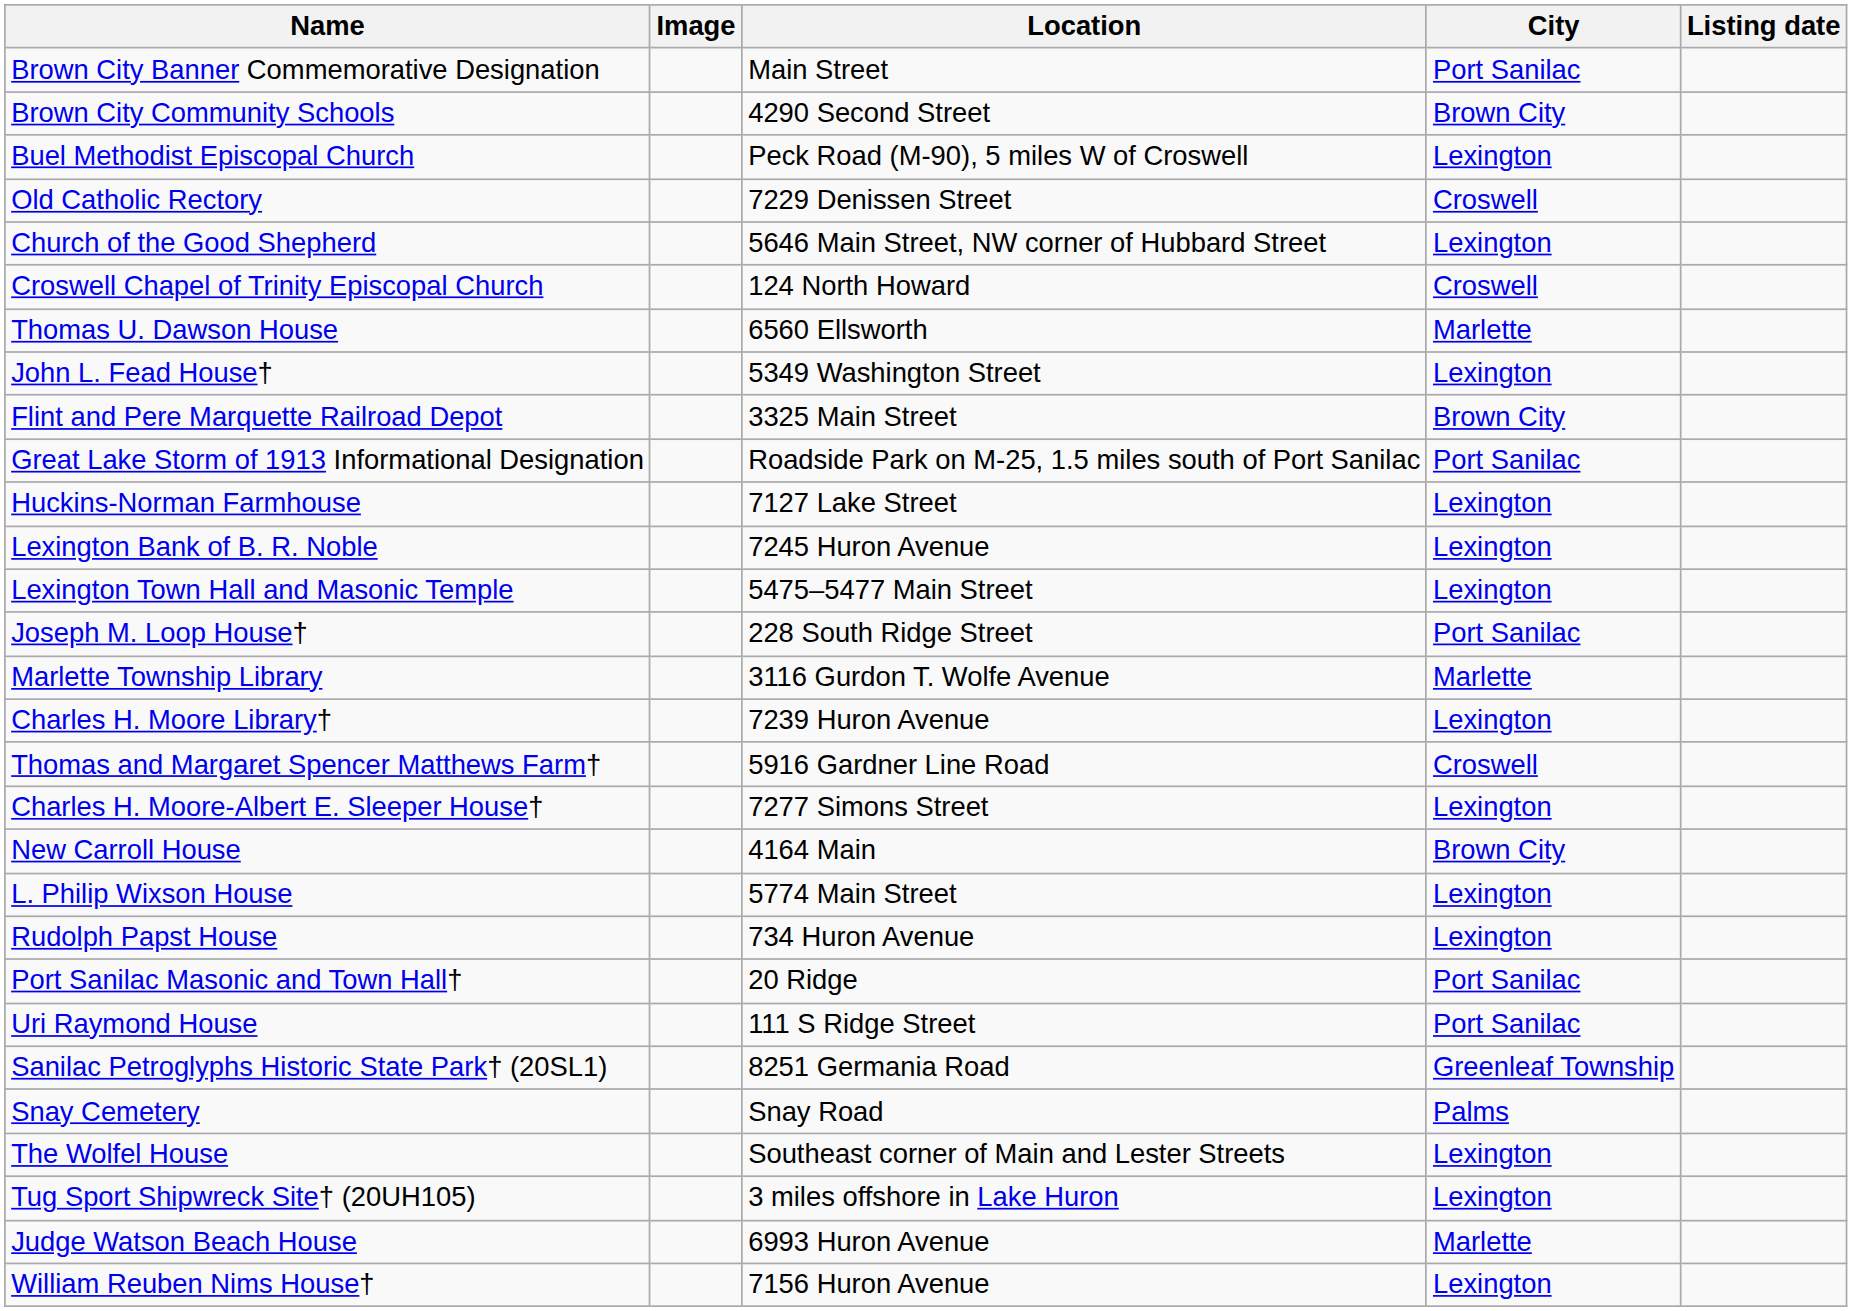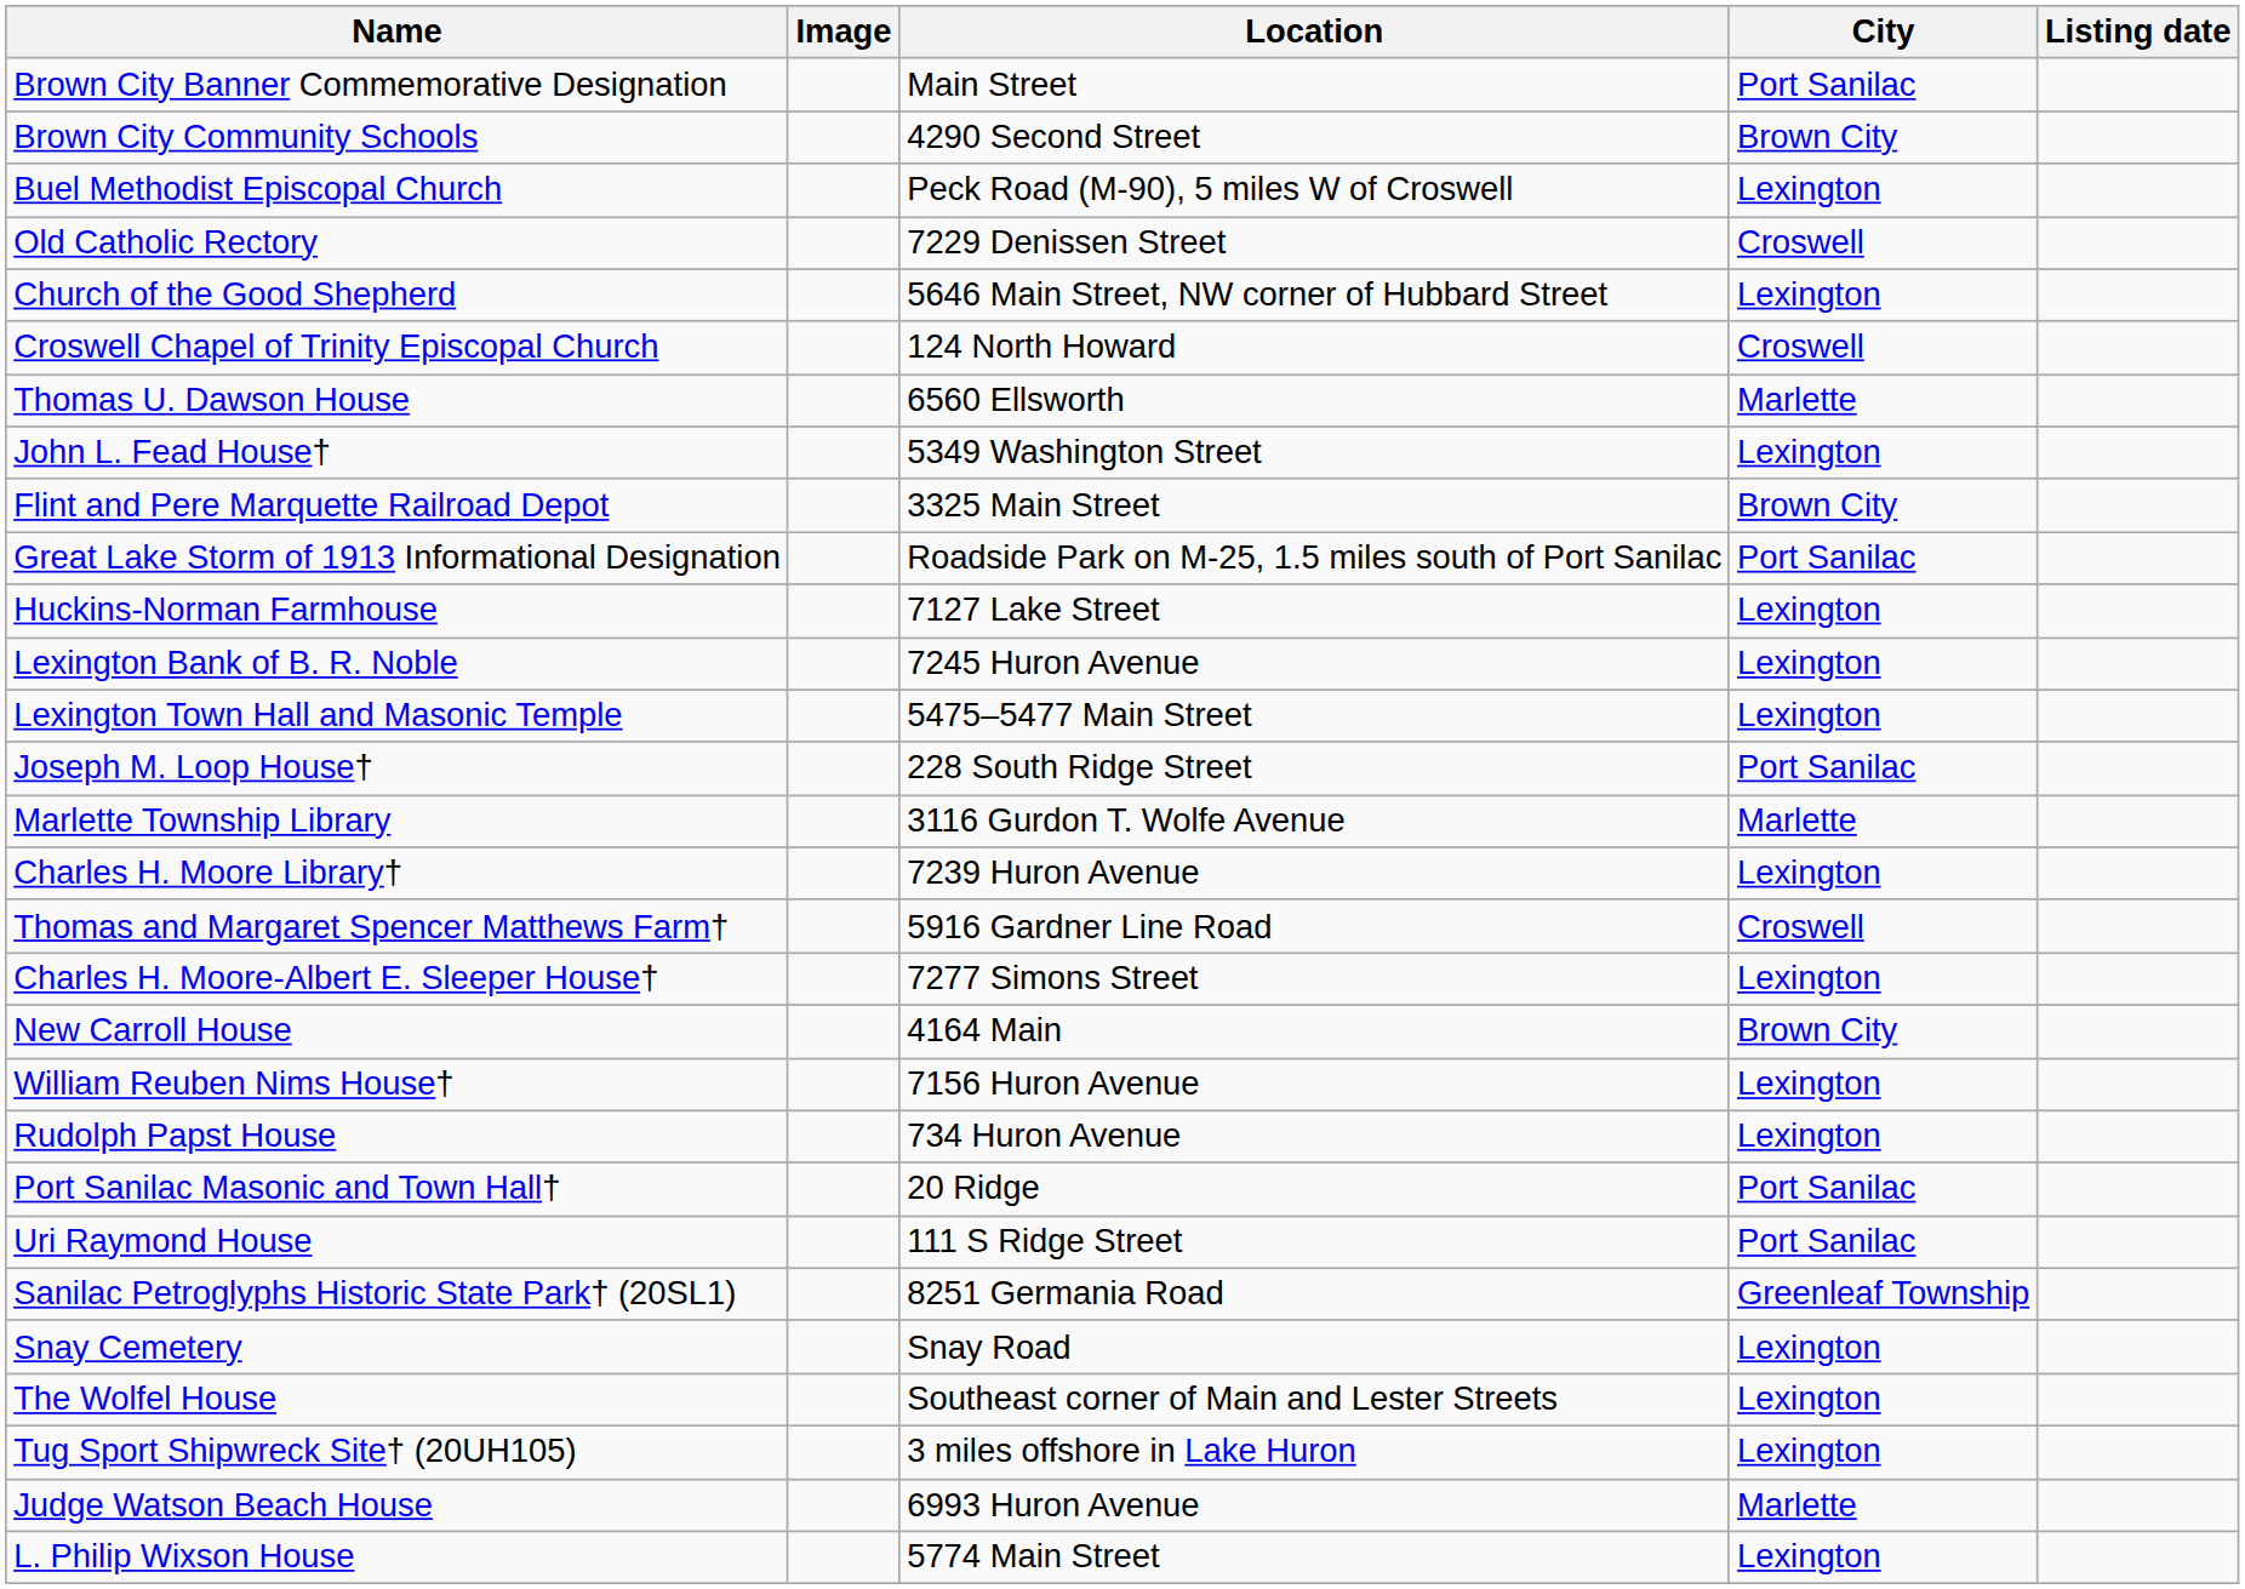rows swapped: William Reuben Nims House† <-> L. Philip Wixson House
Snay Cemetery | City: Palms -> Lexington
